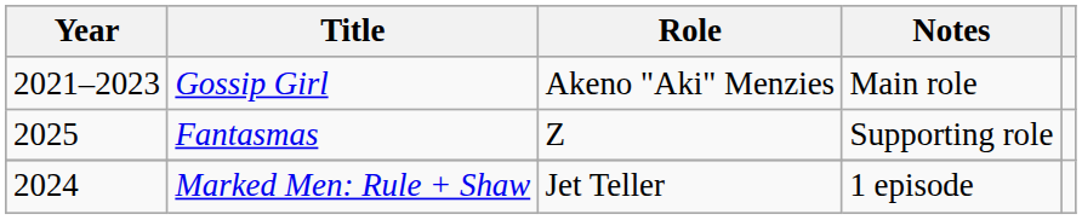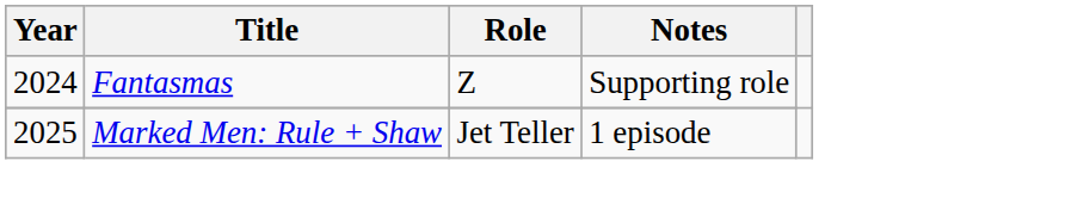- row: 2021–2023 | Gossip Girl | Akeno "Aki" Menzies | Main role
Fantasmas | Year: 2025 -> 2024
Marked Men: Rule + Shaw | Year: 2024 -> 2025
